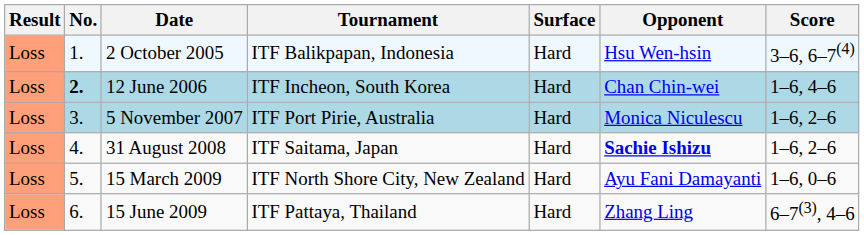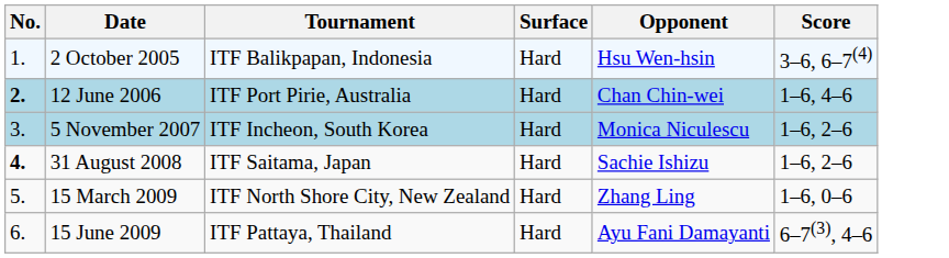- column: Result | Loss | Loss | Loss | Loss | Loss | Loss
12 June 2006 | Tournament: ITF Incheon, South Korea -> ITF Port Pirie, Australia
5 November 2007 | Tournament: ITF Port Pirie, Australia -> ITF Incheon, South Korea
31 August 2008 | No.: normal -> bold
31 August 2008 | Opponent: bold -> normal
15 March 2009 | Opponent: Ayu Fani Damayanti -> Zhang Ling
15 June 2009 | Opponent: Zhang Ling -> Ayu Fani Damayanti
